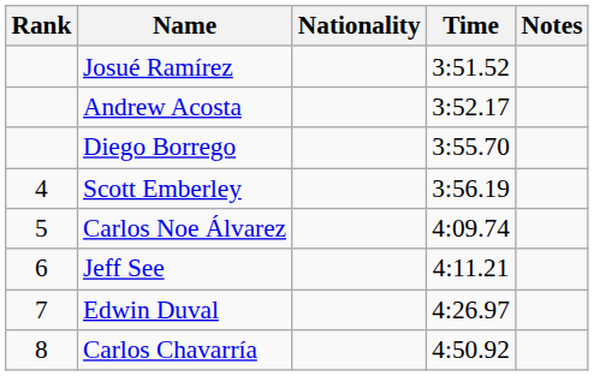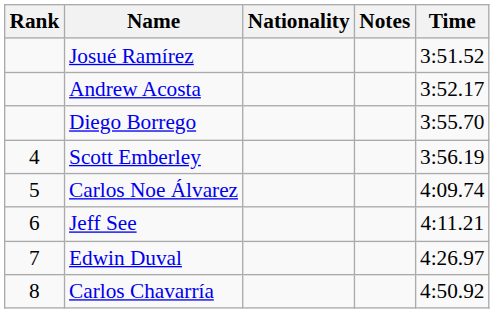columns swapped: Time <-> Notes
